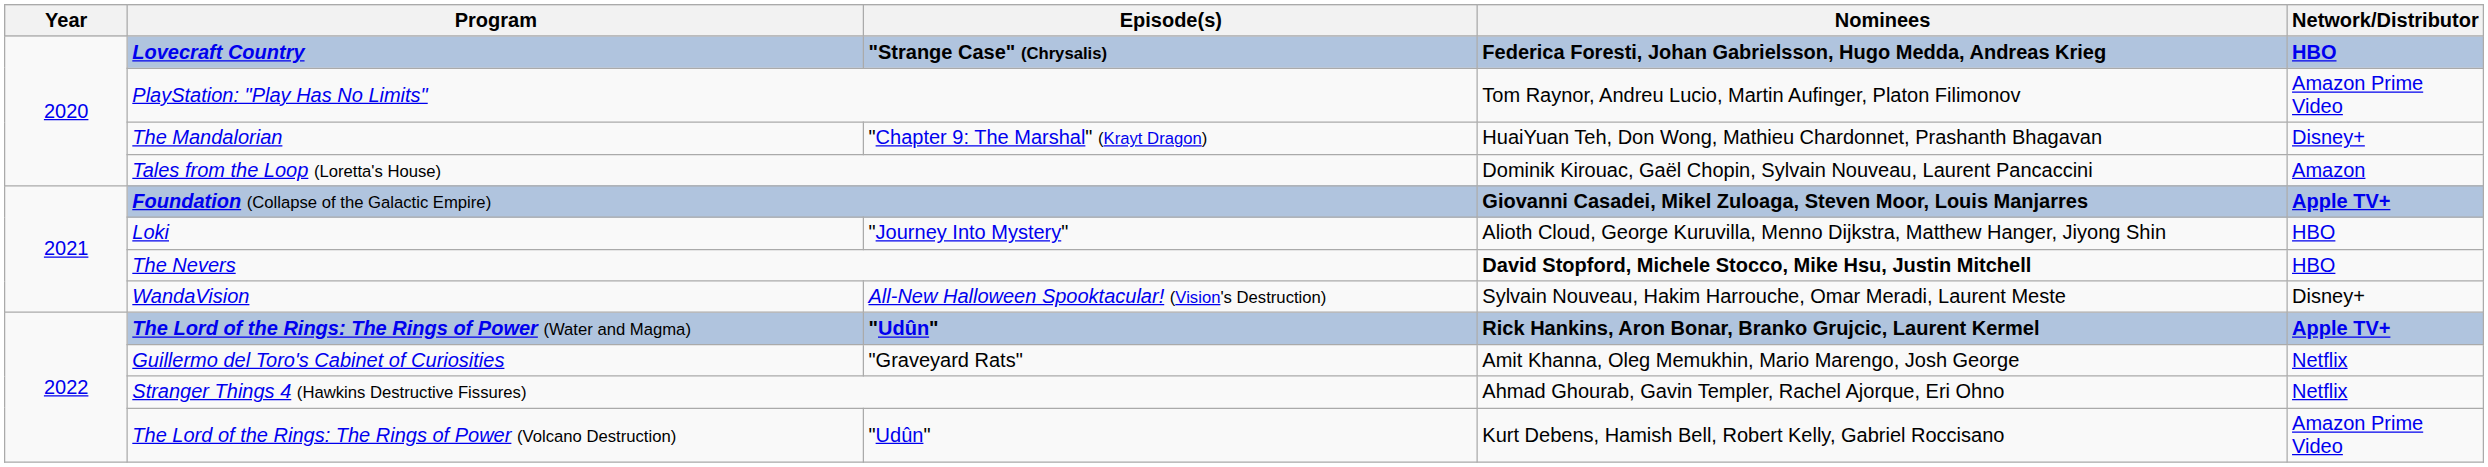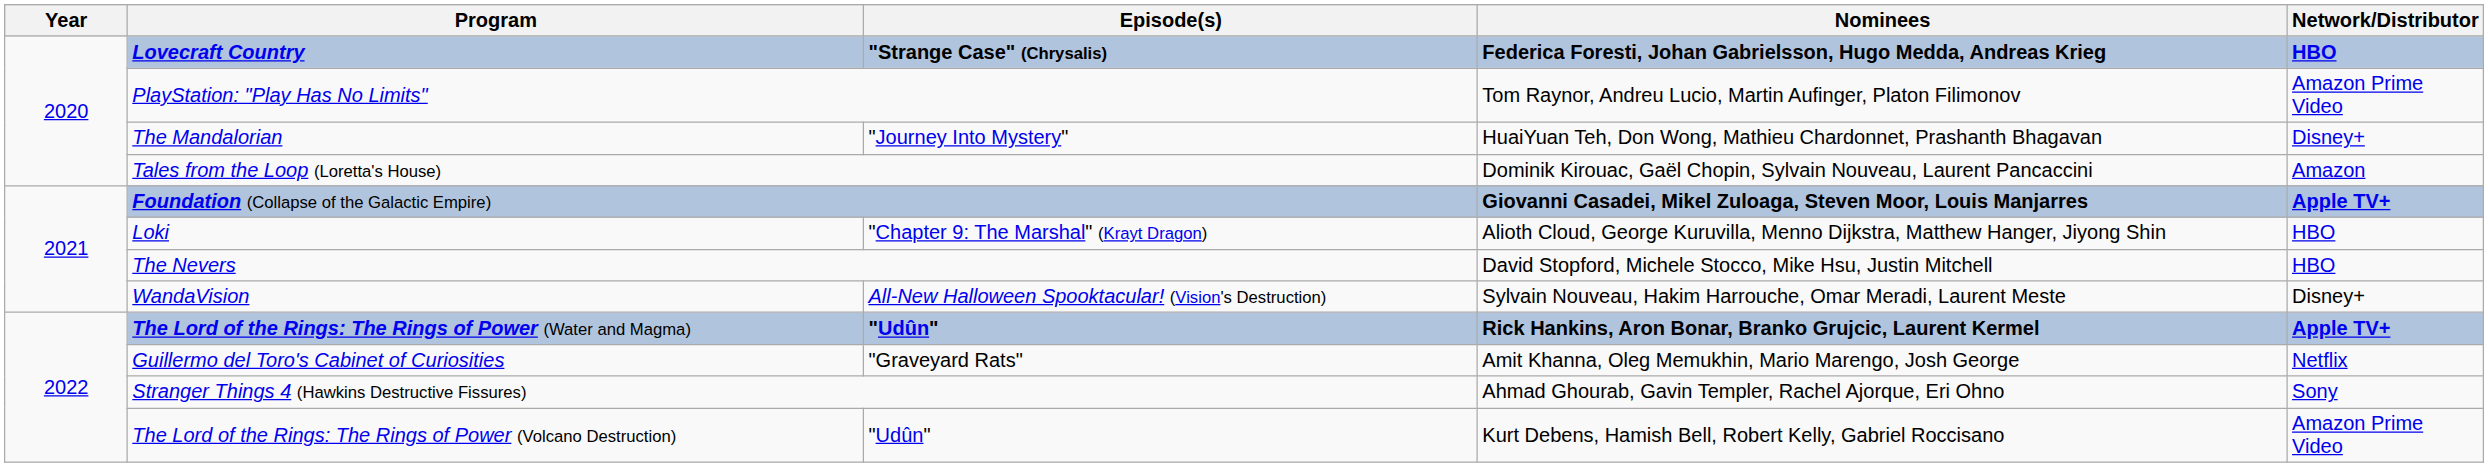The Mandalorian | Episode(s): "Chapter 9: The Marshal" (Krayt Dragon) -> "Journey Into Mystery"
Loki | Episode(s): "Journey Into Mystery" -> "Chapter 9: The Marshal" (Krayt Dragon)
The Nevers | Nominees: bold -> normal
Stranger Things 4 (Hawkins Destructive Fissures) | Network/Distributor: Netflix -> Sony
